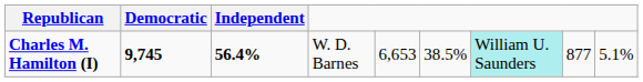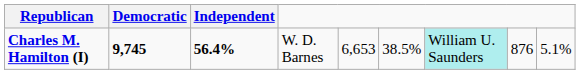Charles M. Hamilton (I) | column 8: 877 -> 876
